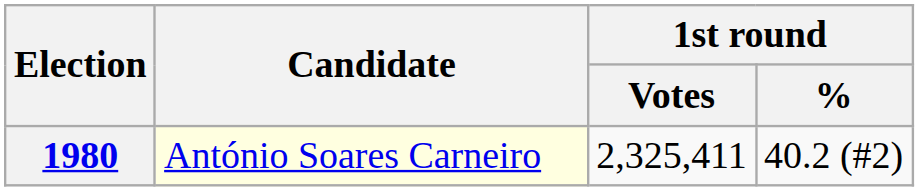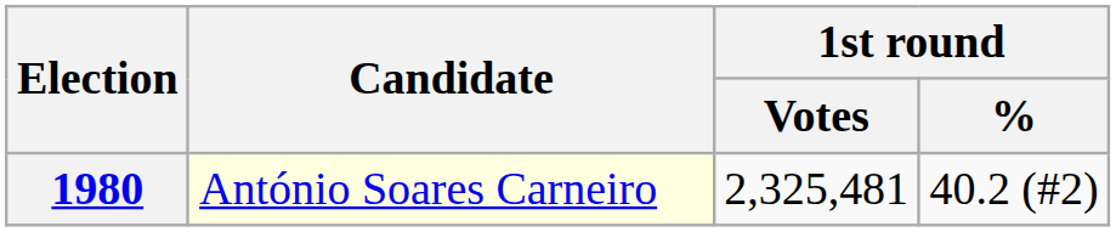1980 | 1st round / Votes: 2,325,411 -> 2,325,481
